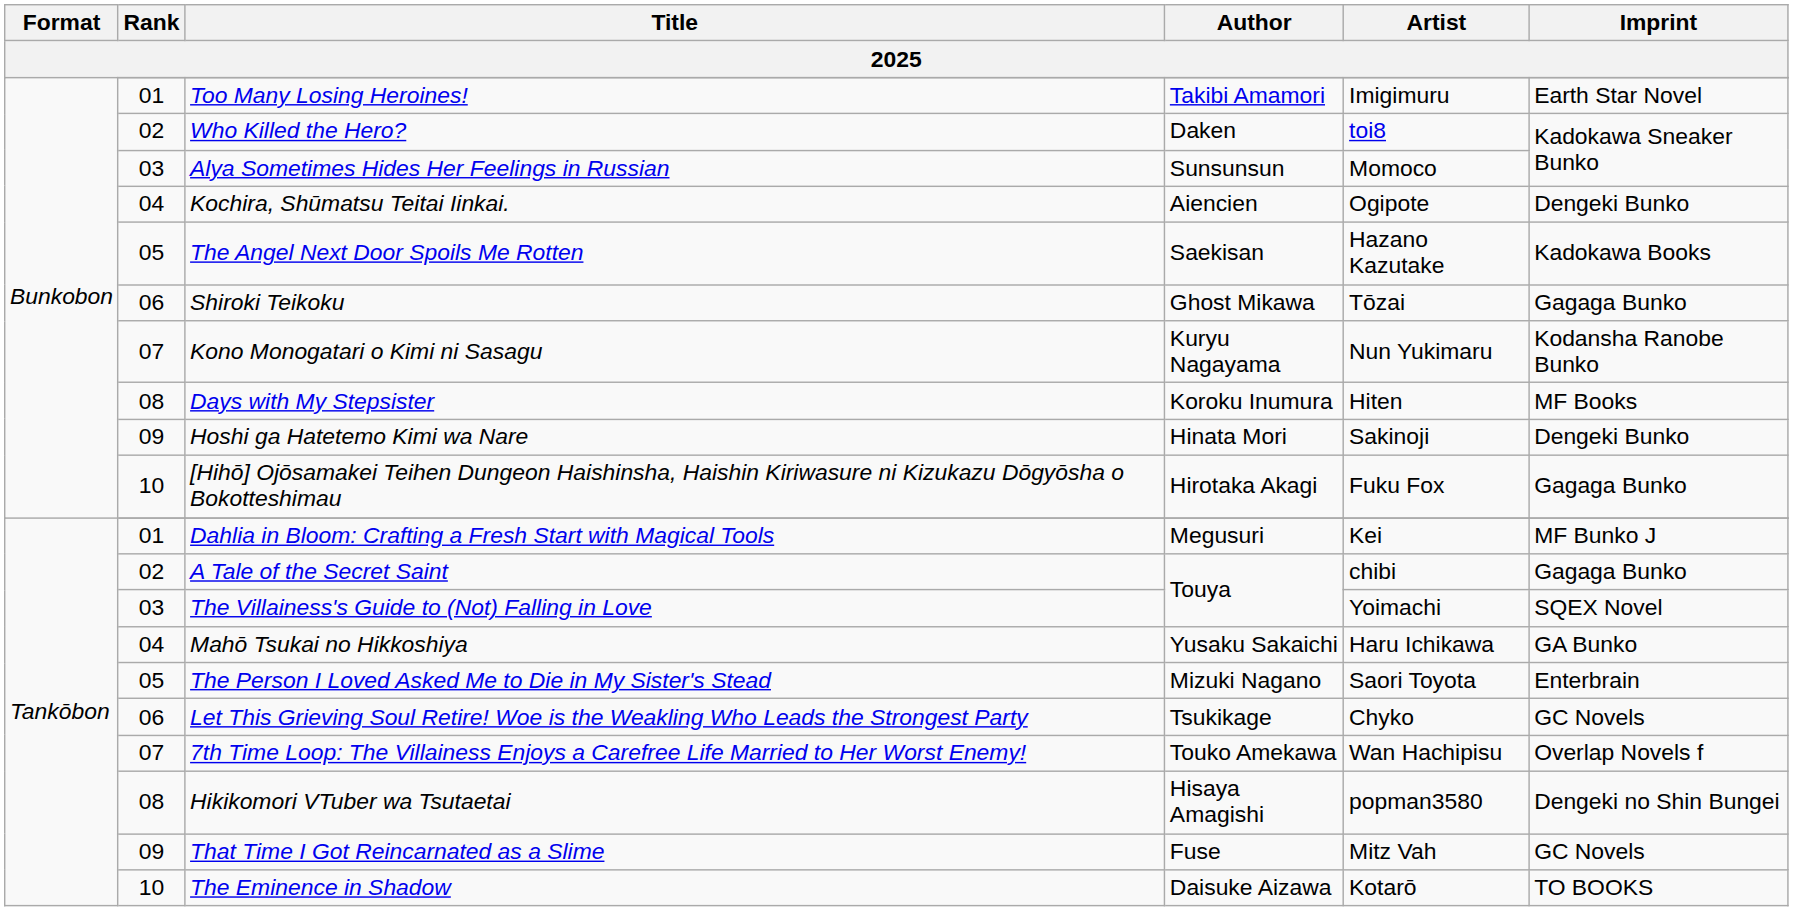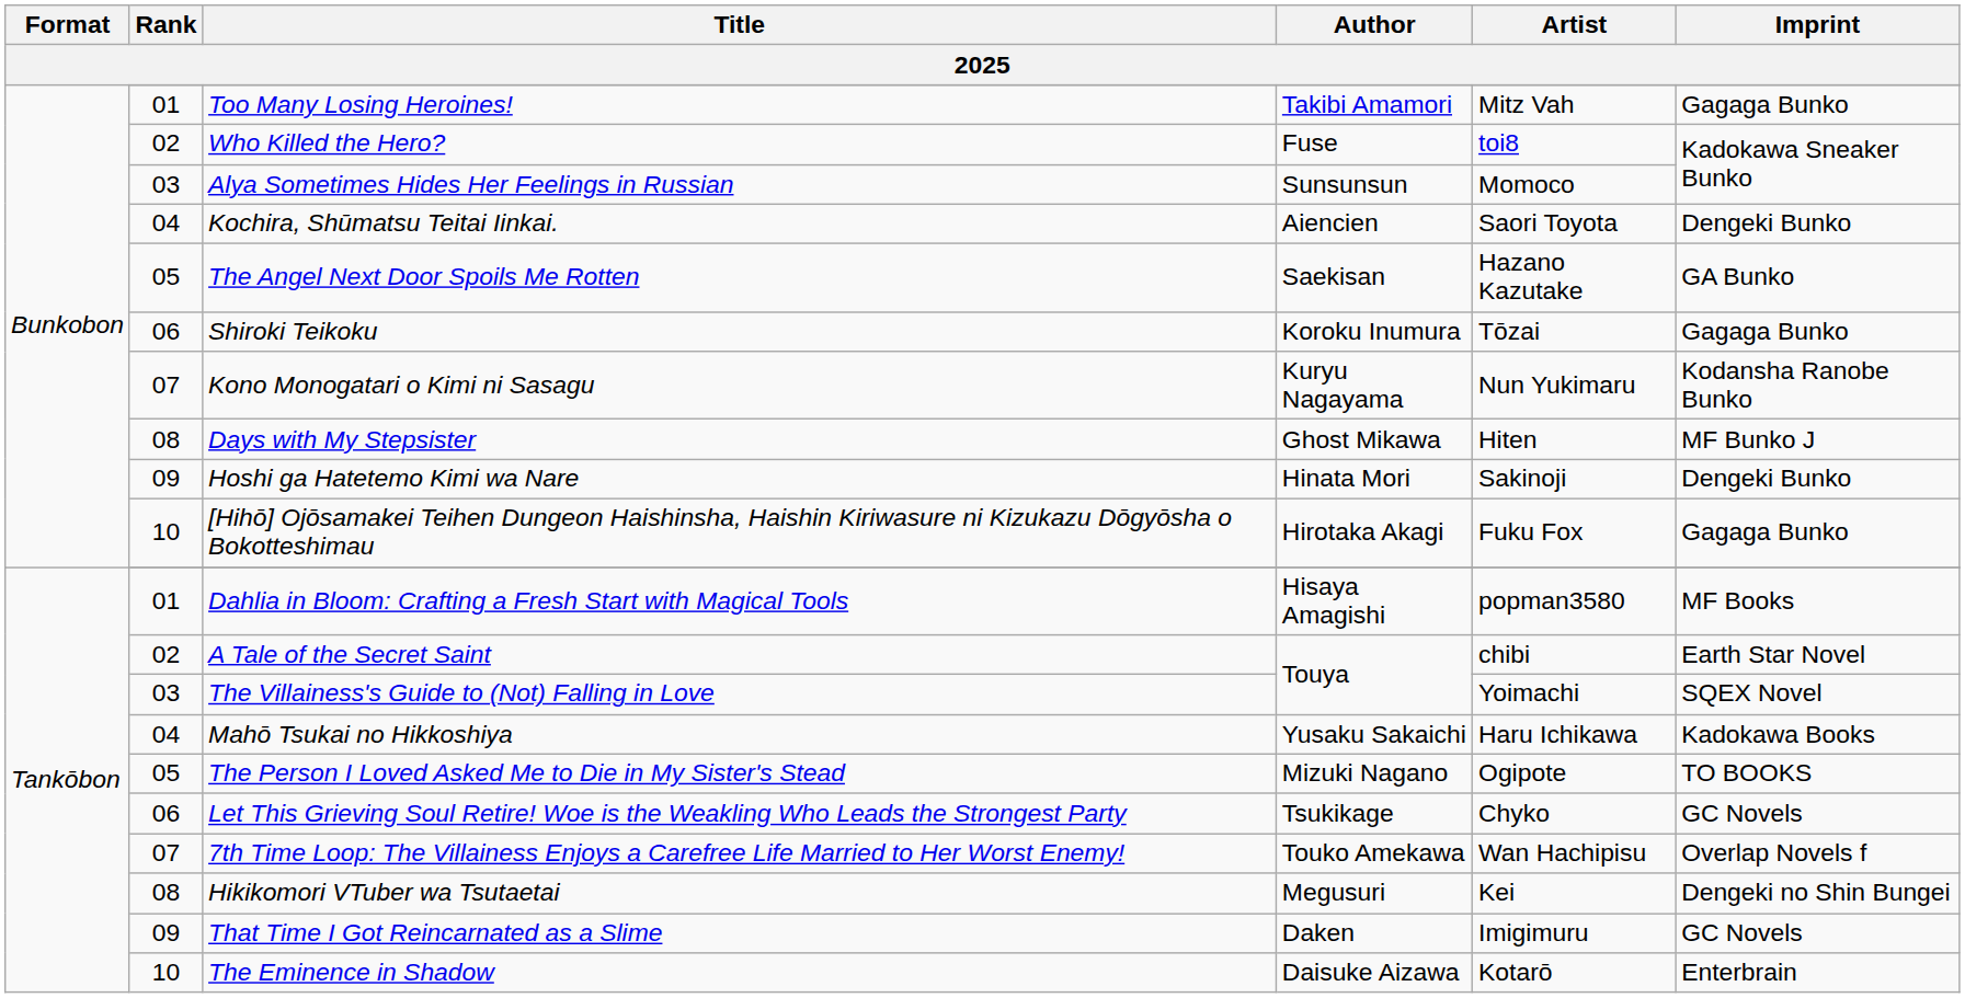Too Many Losing Heroines! | Artist: Imigimuru -> Mitz Vah
Too Many Losing Heroines! | Imprint: Earth Star Novel -> Gagaga Bunko
Who Killed the Hero? | Author: Daken -> Fuse
Kochira, Shūmatsu Teitai Iinkai. | Artist: Ogipote -> Saori Toyota
The Angel Next Door Spoils Me Rotten | Imprint: Kadokawa Books -> GA Bunko
Shiroki Teikoku | Author: Ghost Mikawa -> Koroku Inumura
Days with My Stepsister | Author: Koroku Inumura -> Ghost Mikawa
Days with My Stepsister | Imprint: MF Books -> MF Bunko J
Dahlia in Bloom: Crafting a Fresh Start with Magical Tools | Author: Megusuri -> Hisaya Amagishi
Dahlia in Bloom: Crafting a Fresh Start with Magical Tools | Artist: Kei -> popman3580
Dahlia in Bloom: Crafting a Fresh Start with Magical Tools | Imprint: MF Bunko J -> MF Books
A Tale of the Secret Saint | Imprint: Gagaga Bunko -> Earth Star Novel
Mahō Tsukai no Hikkoshiya | Imprint: GA Bunko -> Kadokawa Books
The Person I Loved Asked Me to Die in My Sister's Stead | Artist: Saori Toyota -> Ogipote
The Person I Loved Asked Me to Die in My Sister's Stead | Imprint: Enterbrain -> TO BOOKS
Hikikomori VTuber wa Tsutaetai | Author: Hisaya Amagishi -> Megusuri
Hikikomori VTuber wa Tsutaetai | Artist: popman3580 -> Kei
That Time I Got Reincarnated as a Slime | Author: Fuse -> Daken
That Time I Got Reincarnated as a Slime | Artist: Mitz Vah -> Imigimuru
The Eminence in Shadow | Imprint: TO BOOKS -> Enterbrain
